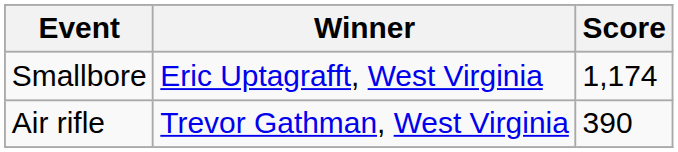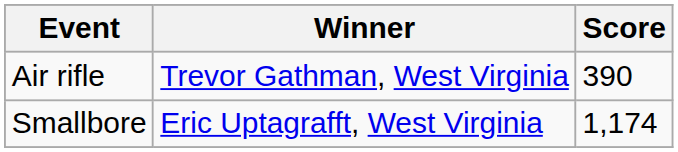rows swapped: Smallbore <-> Air rifle
